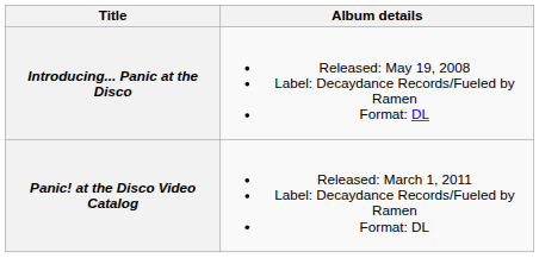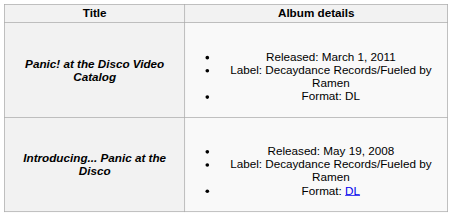rows swapped: Introducing... Panic at the Disco <-> Panic! at the Disco Video Catalog
